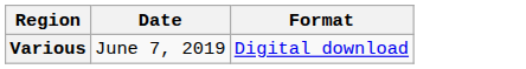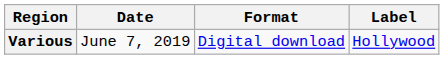+ column: Label | Hollywood
